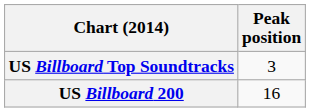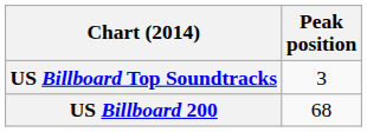US Billboard 200 | Peak position: 16 -> 68
